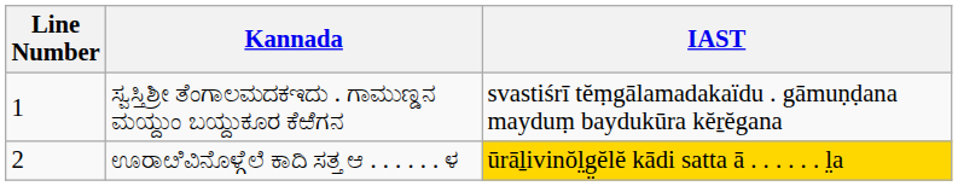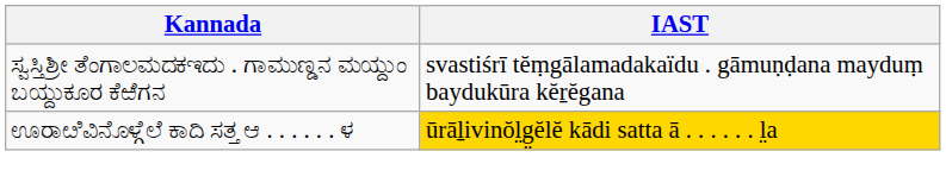- column: Line Number | 1 | 2
